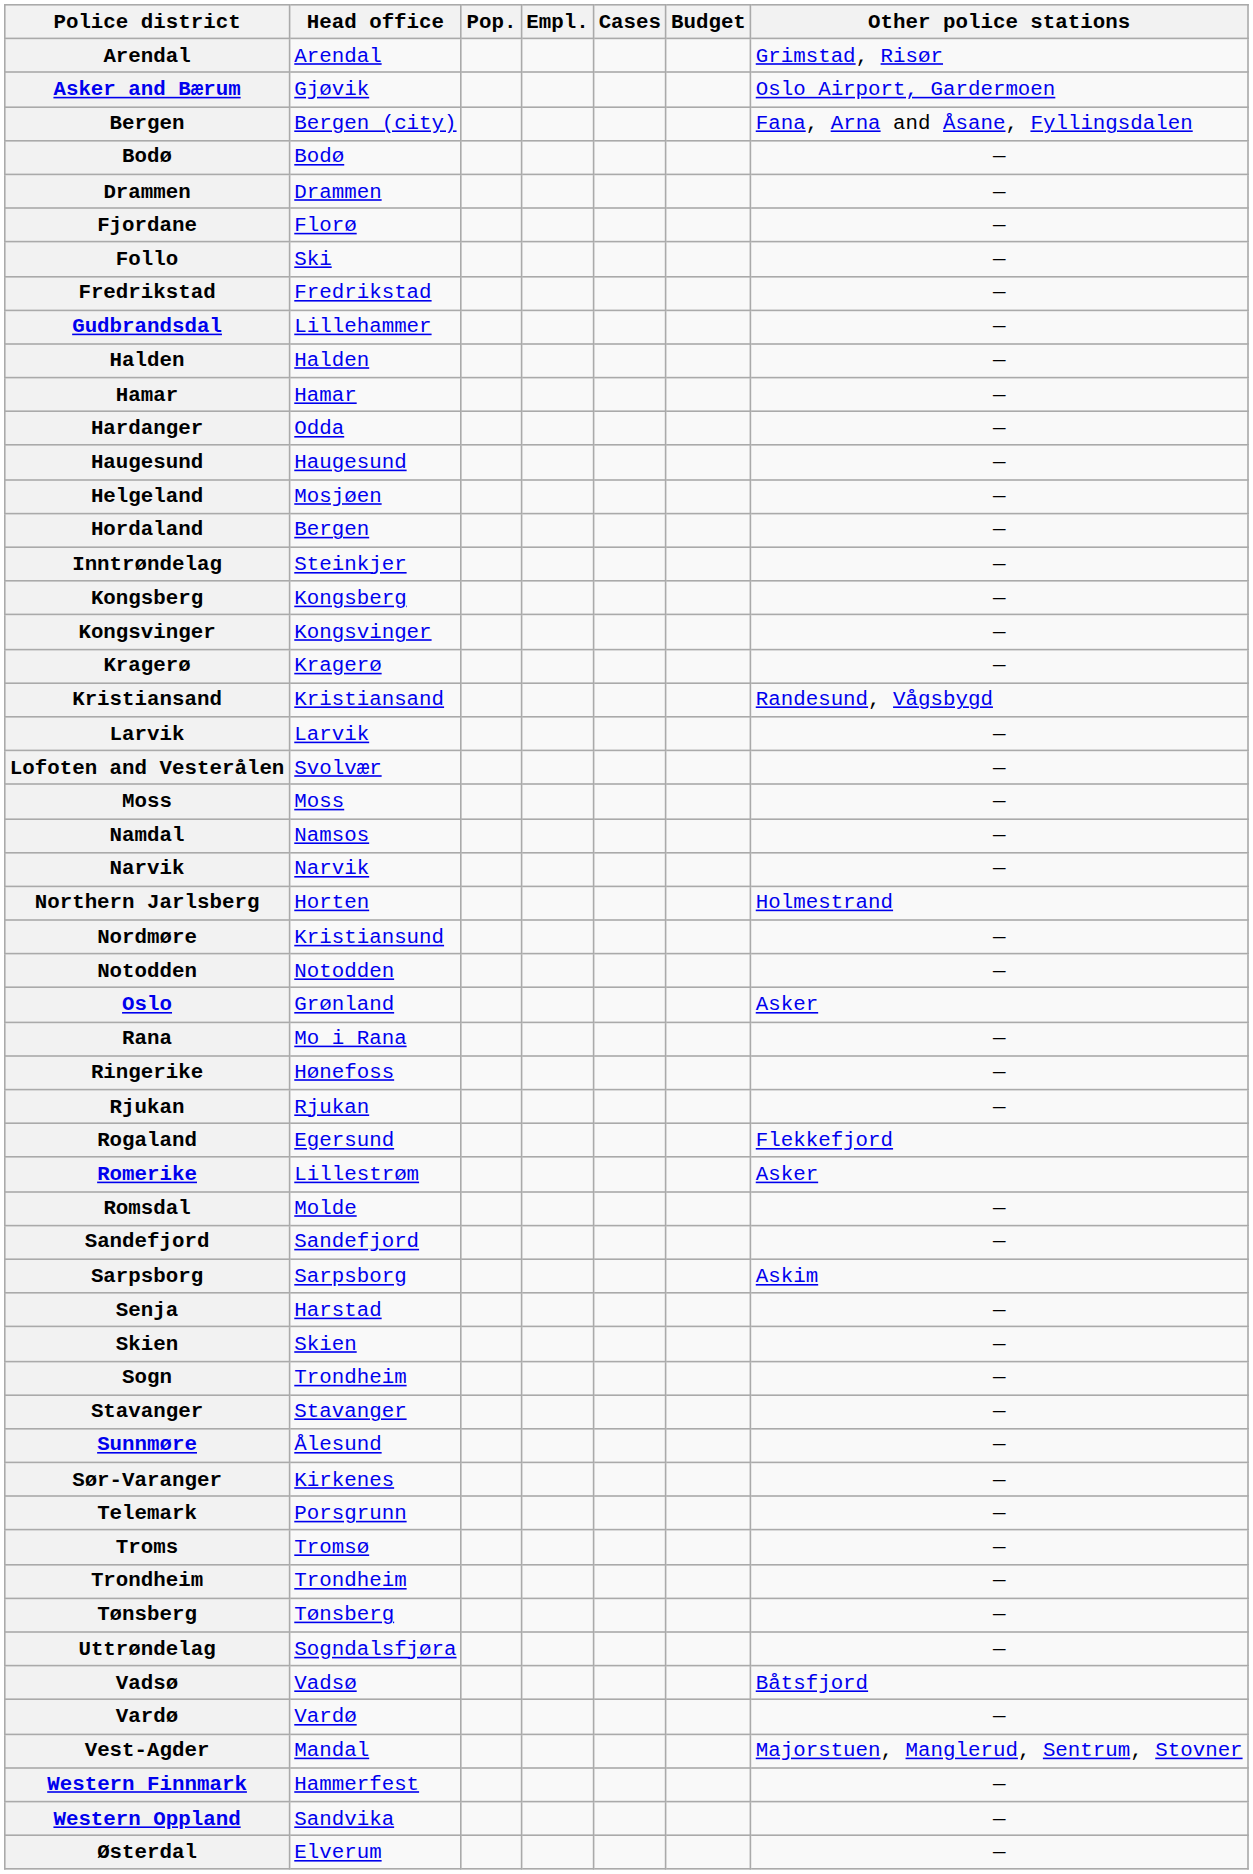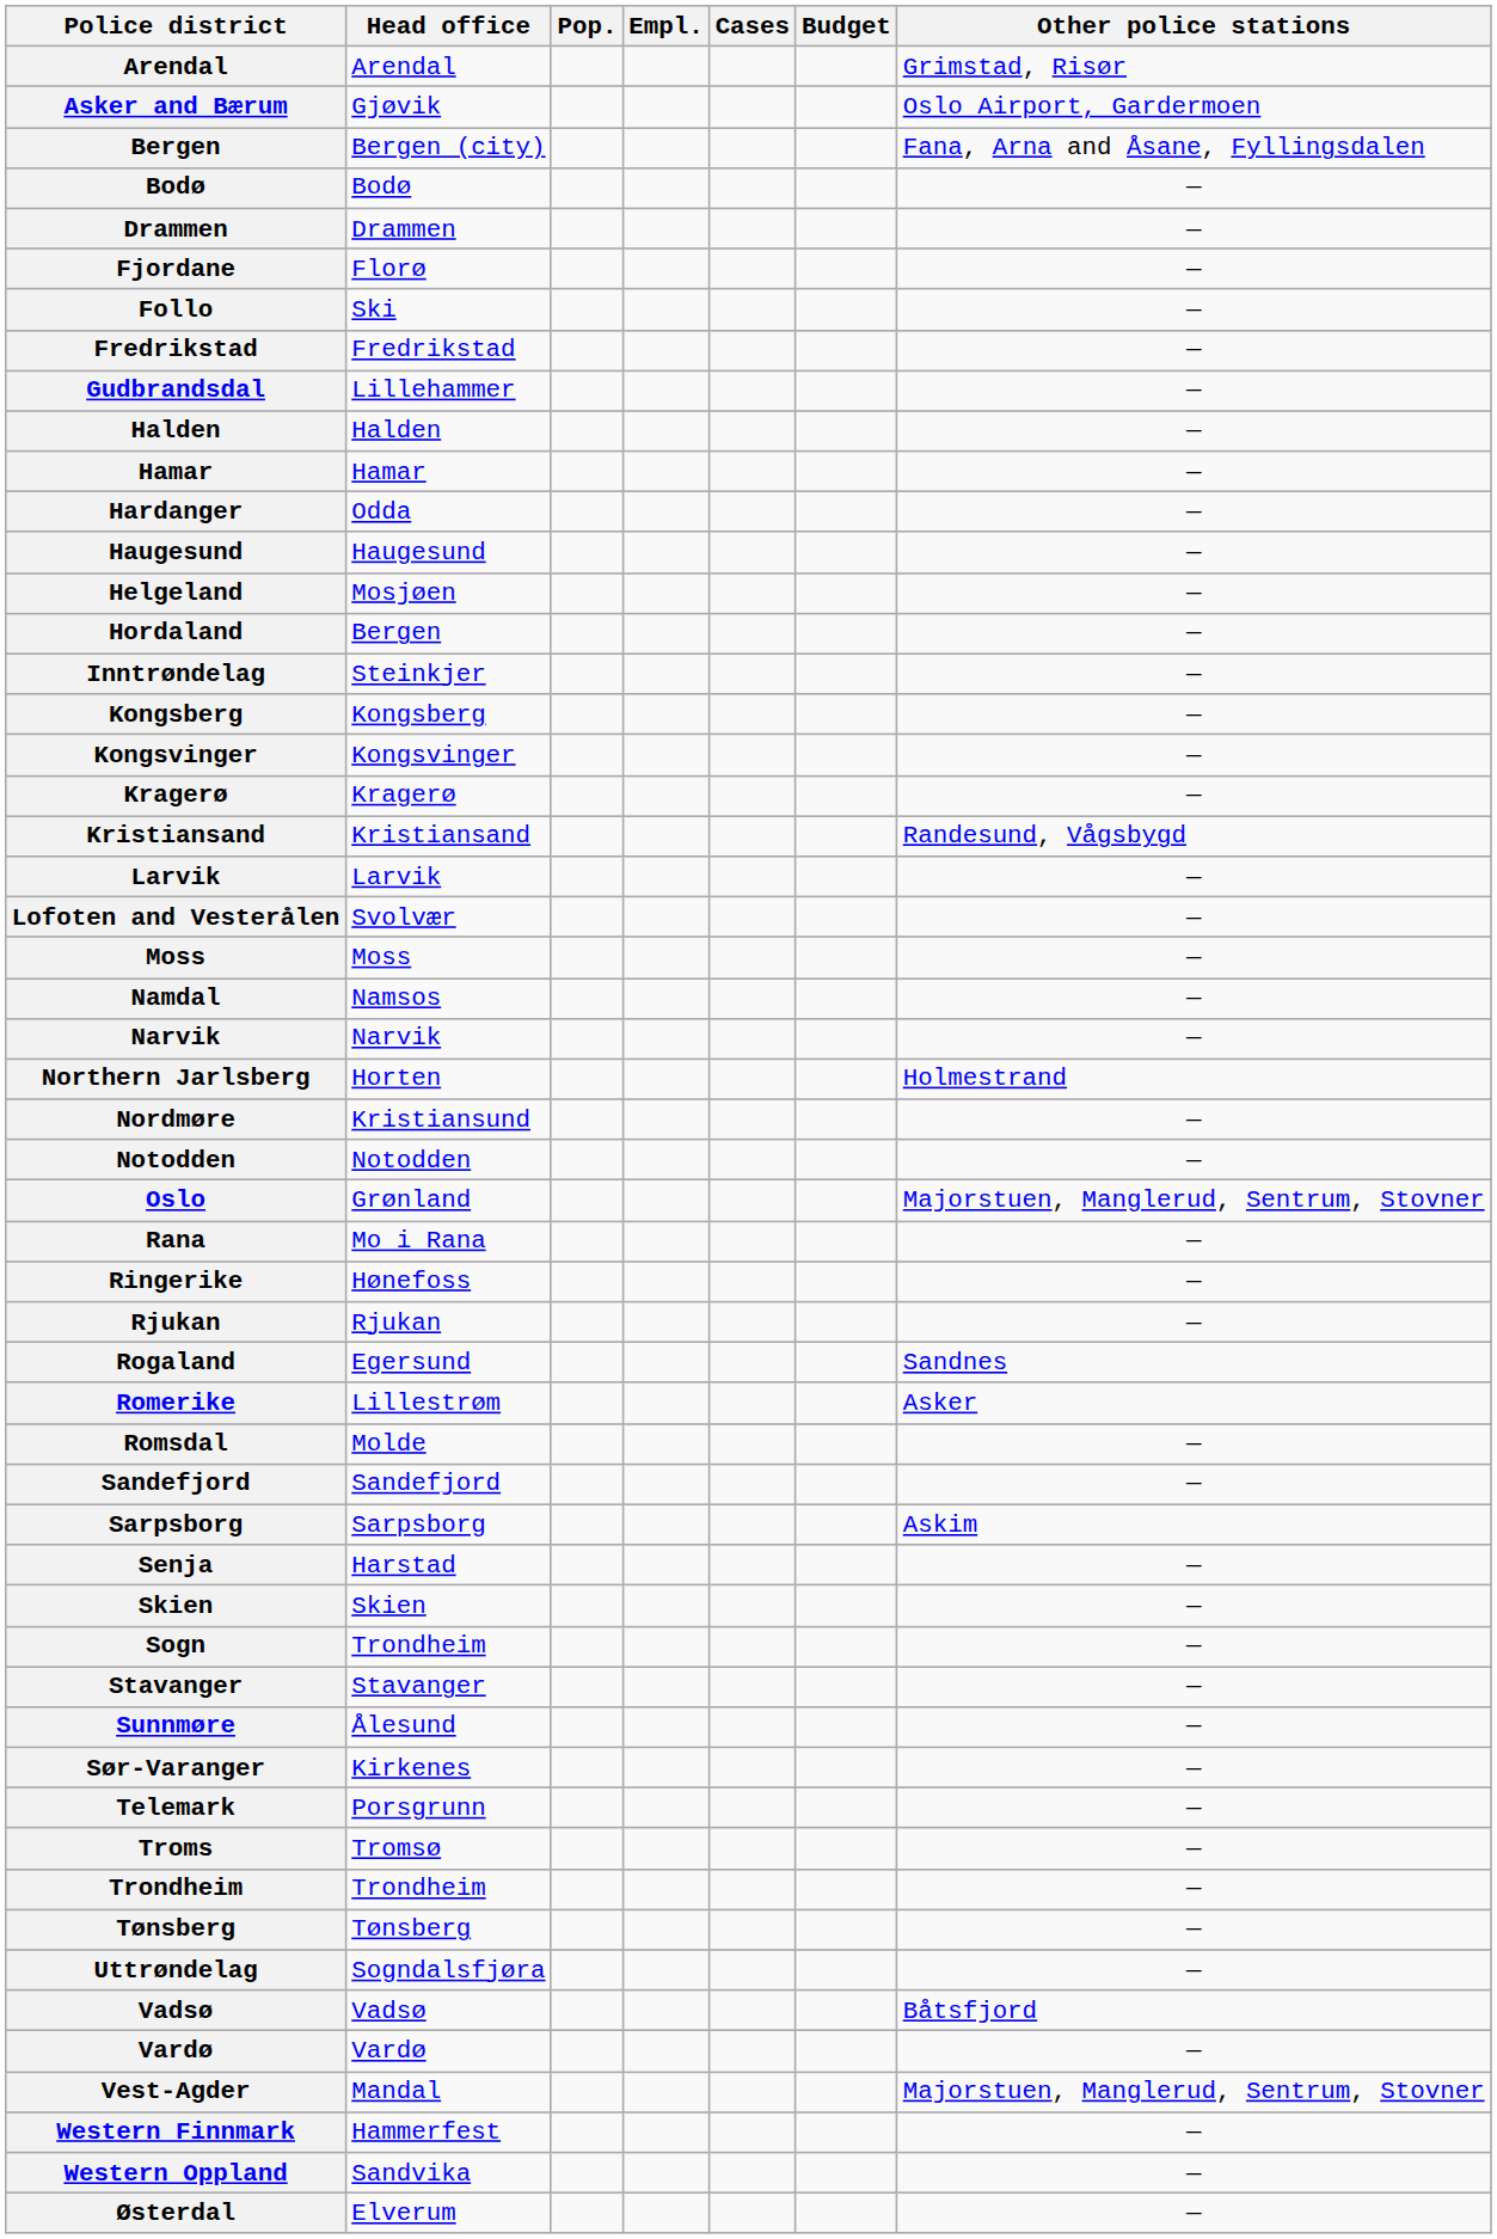Oslo | Other police stations: Asker -> Majorstuen, Manglerud, Sentrum, Stovner
Rogaland | Other police stations: Flekkefjord -> Sandnes
